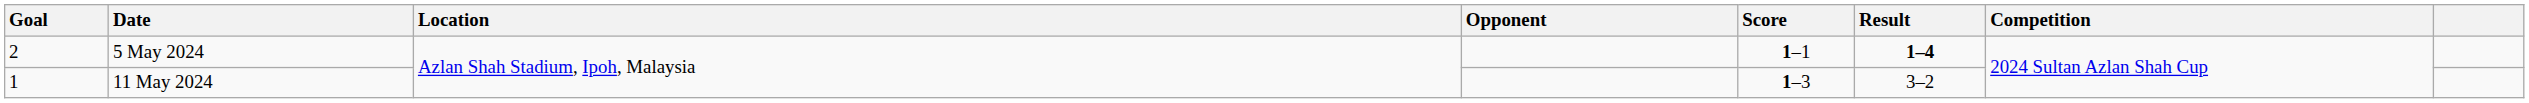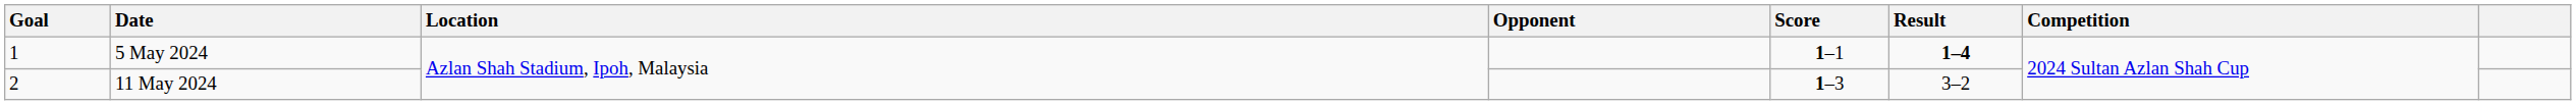5 May 2024 | Goal: 2 -> 1
11 May 2024 | Goal: 1 -> 2
